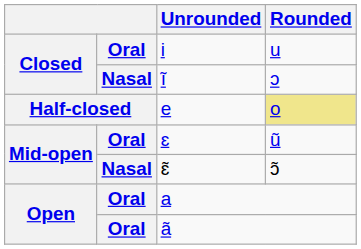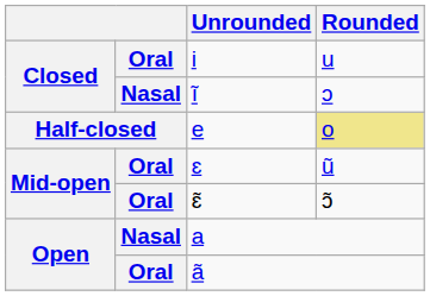ɛ̃ | column 2: Nasal -> Oral
a | column 2: Oral -> Nasal
